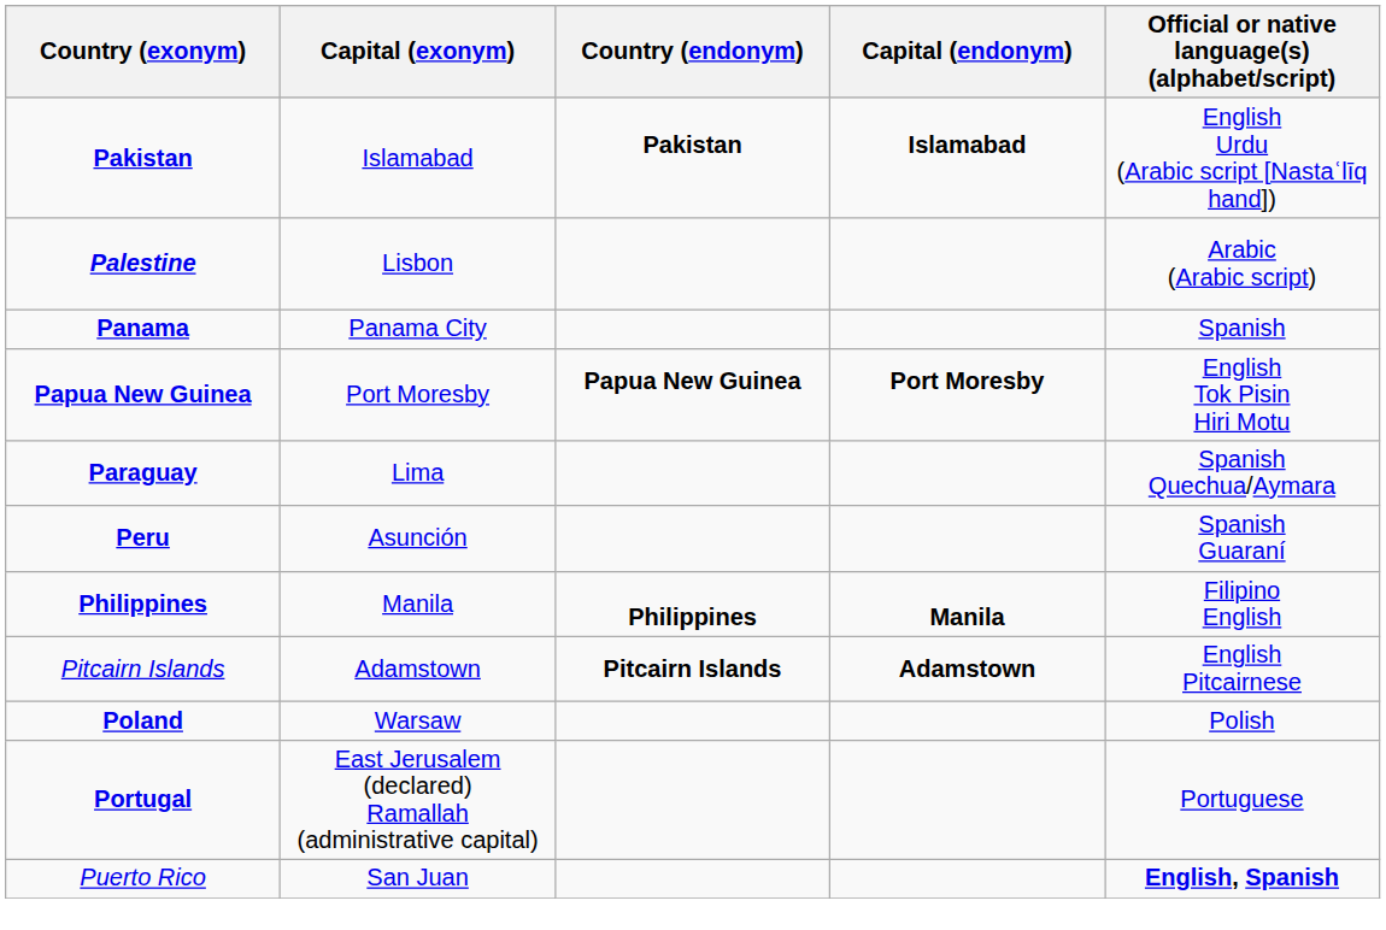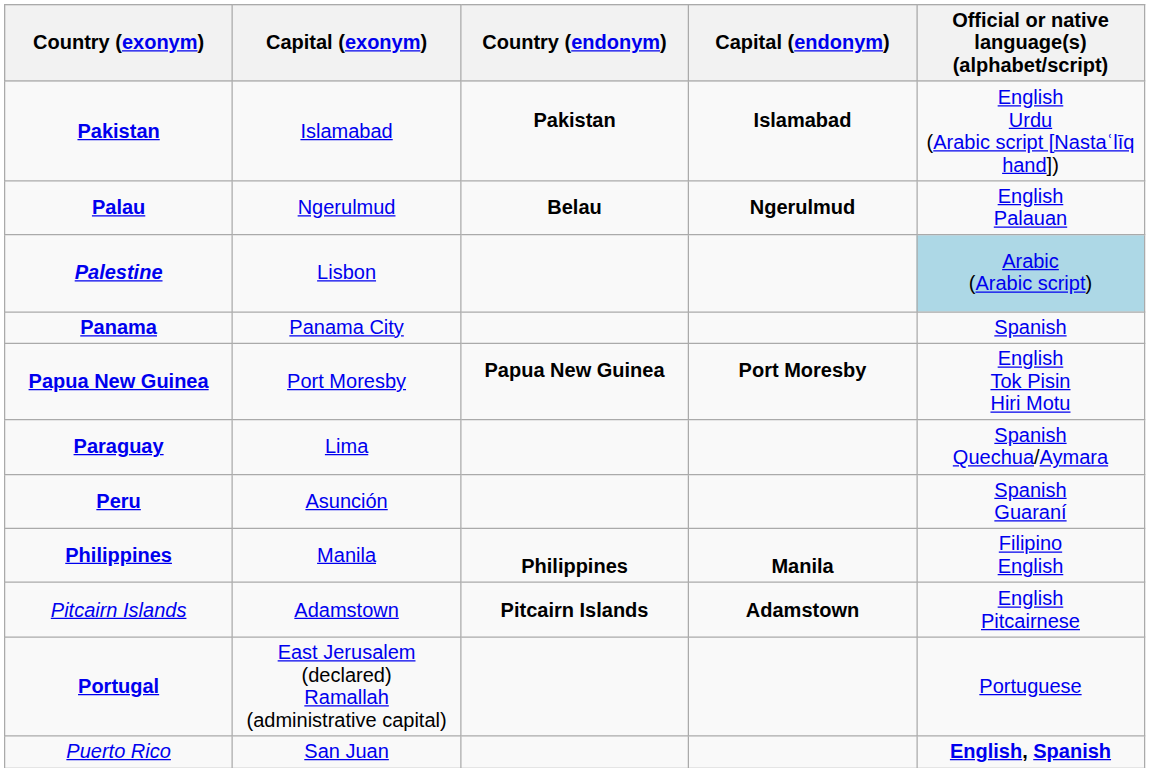+ row: Palau | Ngerulmud | Belau | Ngerulmud | English Palauan
Palestine | Official or native language(s) (alphabet/script): no background -> lightblue background
- row: Poland | Warsaw | Polish
